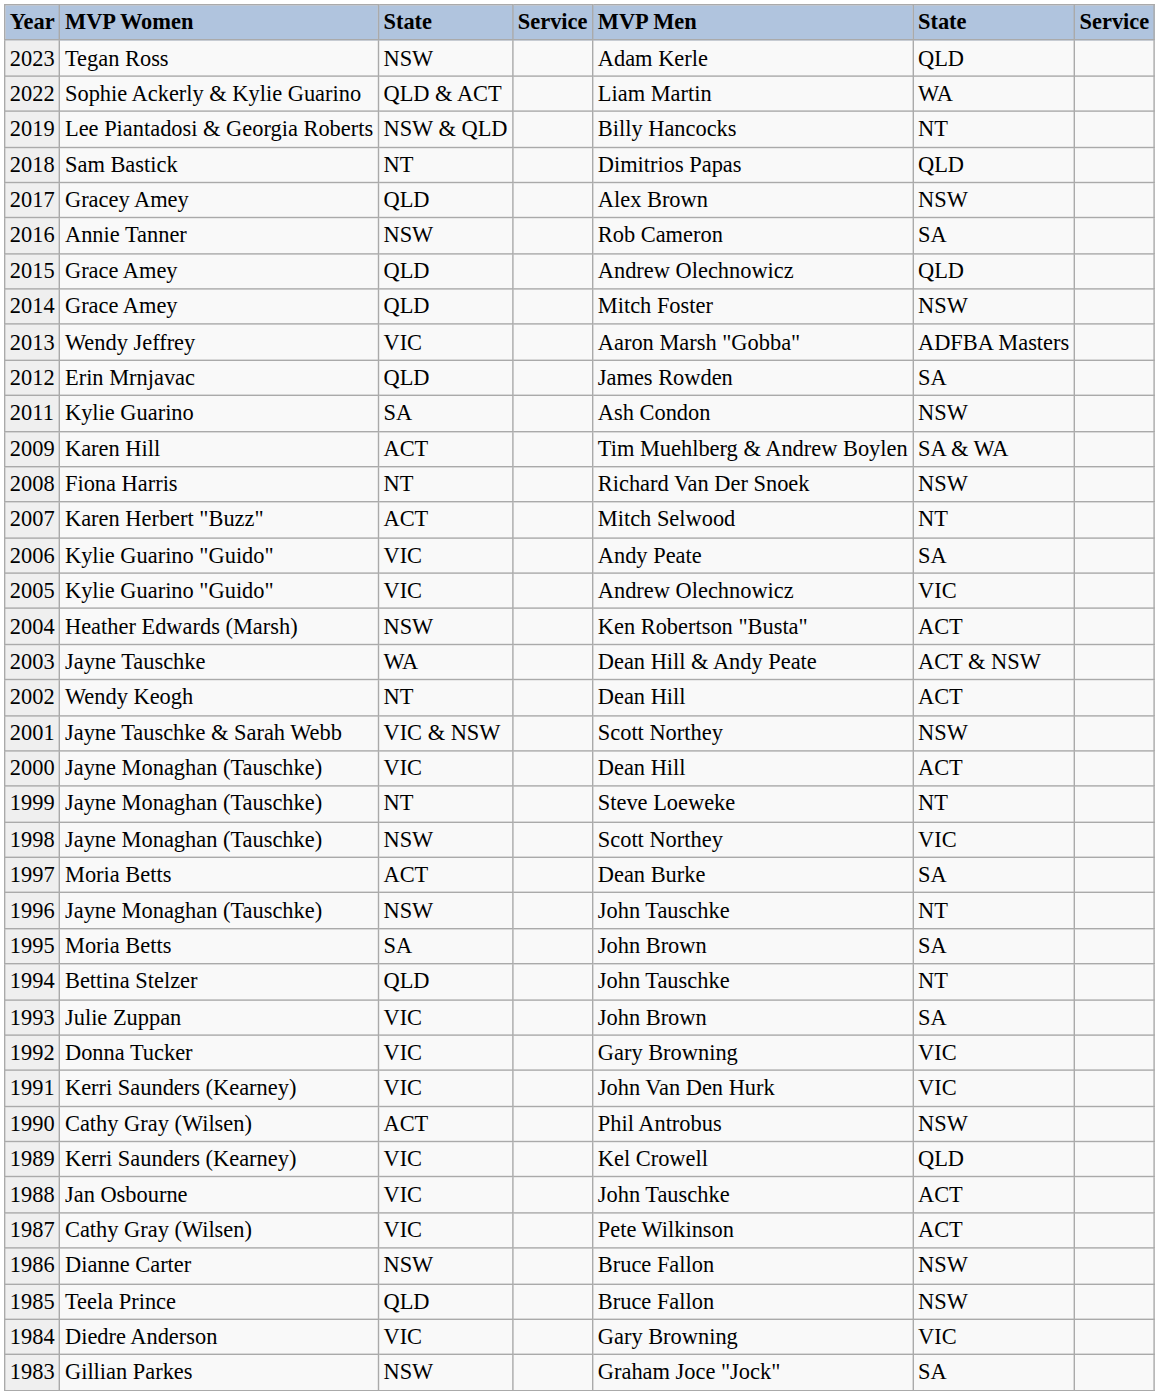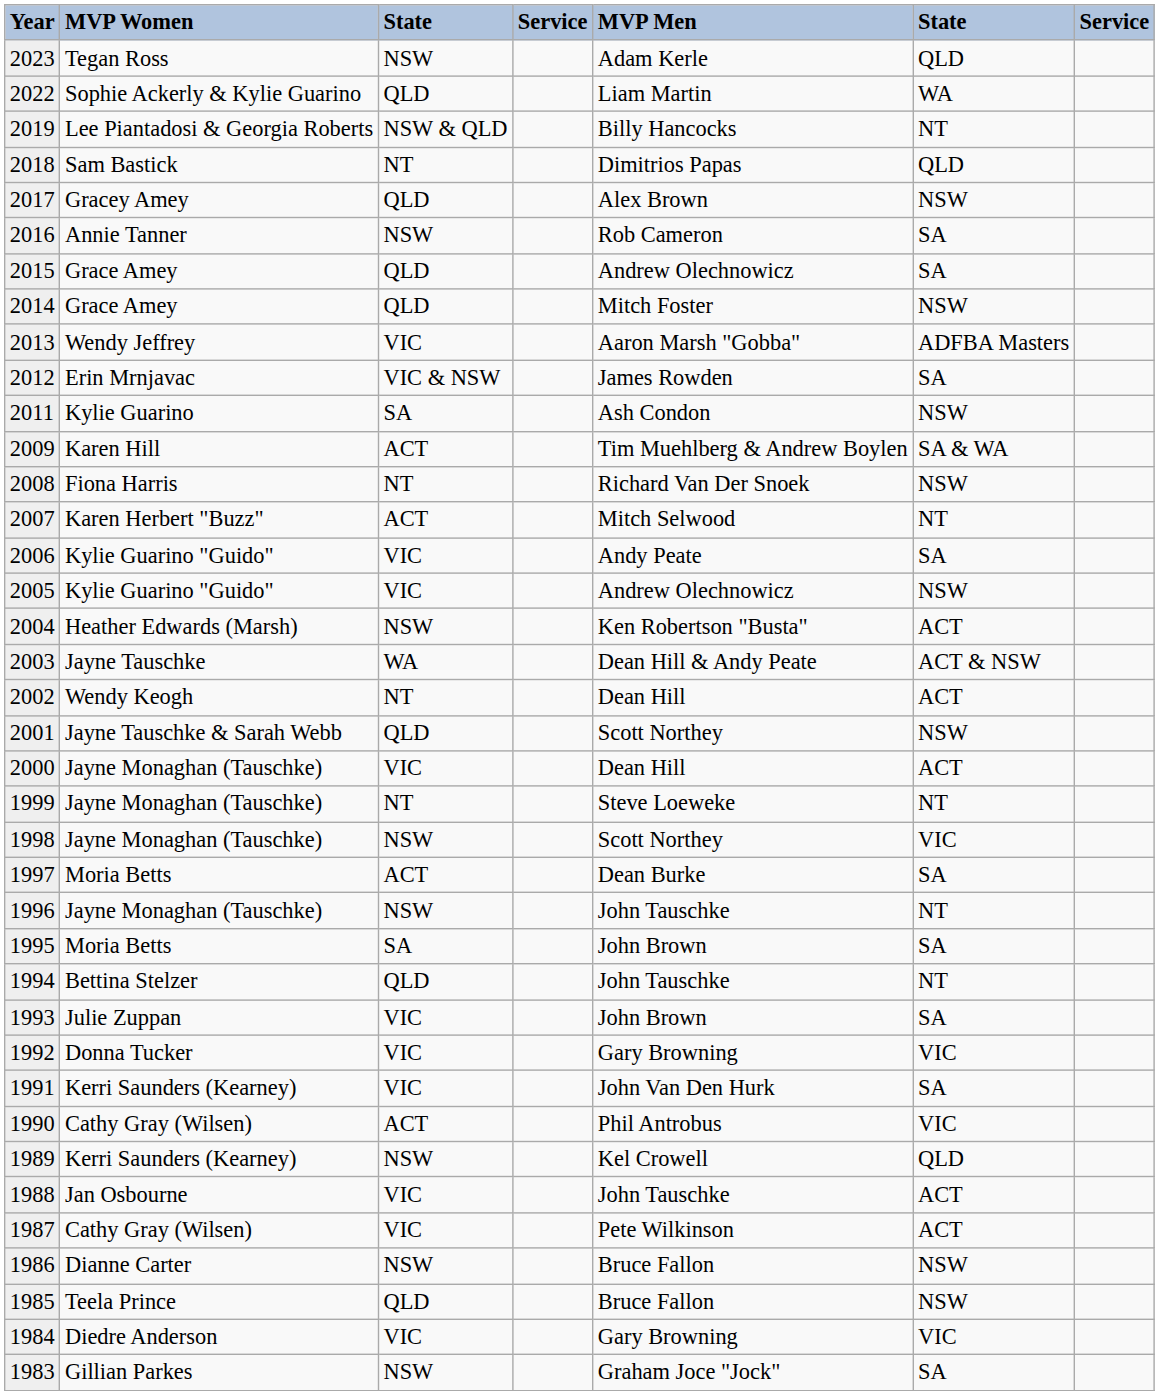2022 | column 3: QLD & ACT -> QLD
2015 | column 6: QLD -> SA
2012 | column 3: QLD -> VIC & NSW
2005 | column 6: VIC -> NSW
2001 | column 3: VIC & NSW -> QLD
1991 | column 6: VIC -> SA
1990 | column 6: NSW -> VIC
1989 | column 3: VIC -> NSW
